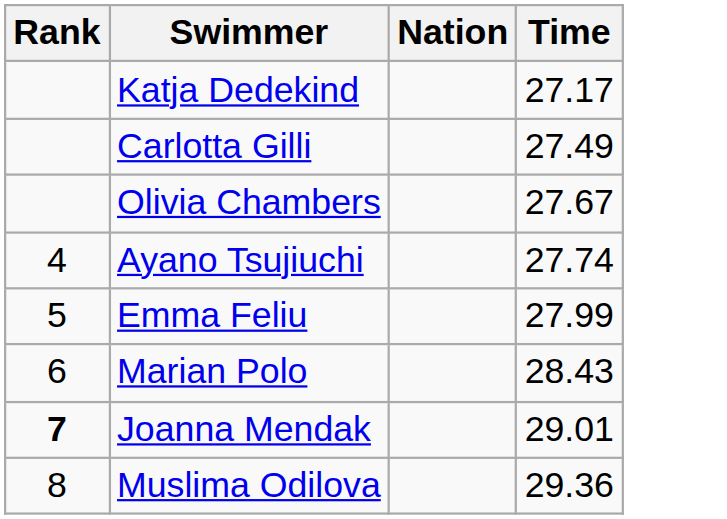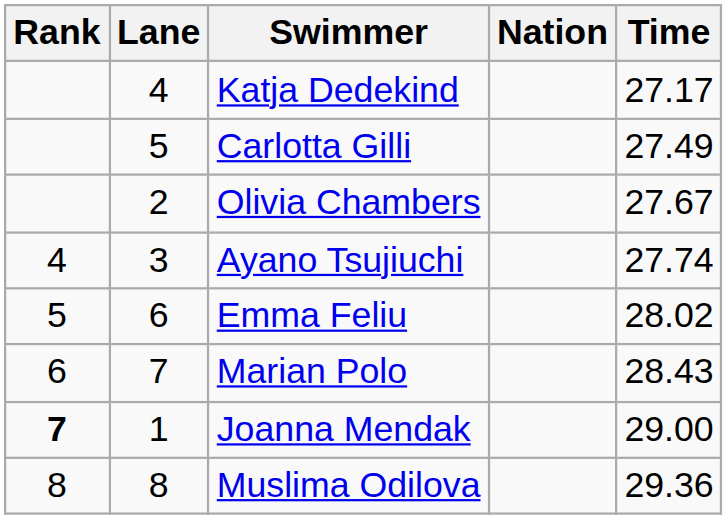+ column: Lane | 4 | 5 | 2 | 3 | 6 | 7 | 1 | 8
Emma Feliu | Time: 27.99 -> 28.02
Joanna Mendak | Time: 29.01 -> 29.00
